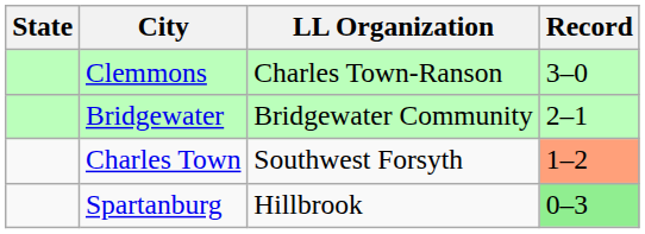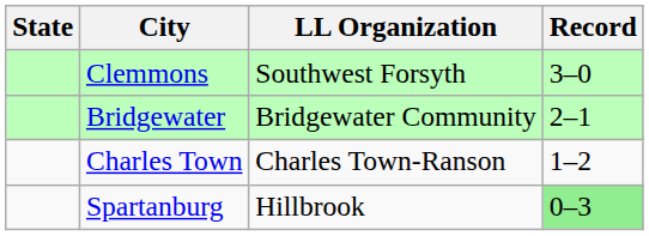Clemmons | LL Organization: Charles Town-Ranson -> Southwest Forsyth
Charles Town | LL Organization: Southwest Forsyth -> Charles Town-Ranson
Charles Town | Record: lightsalmon background -> no background
